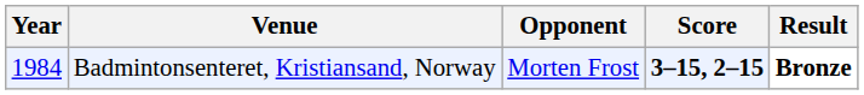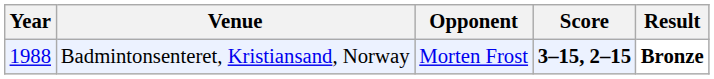Badmintonsenteret, Kristiansand, Norway | Year: 1984 -> 1988
